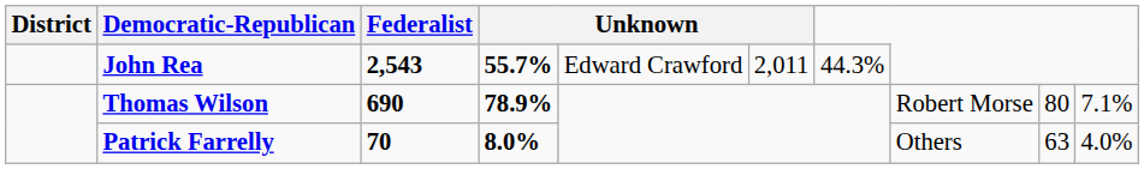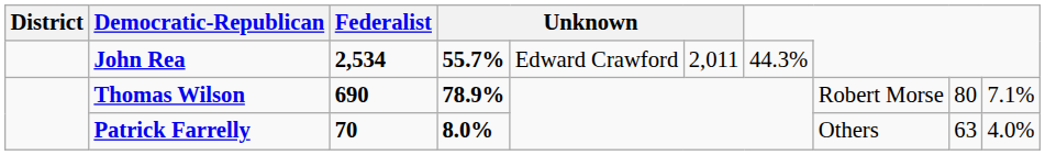John Rea | Federalist: 2,543 -> 2,534
